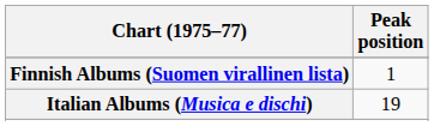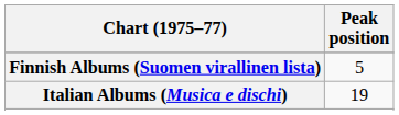Finnish Albums (Suomen virallinen lista) | Peak position: 1 -> 5
